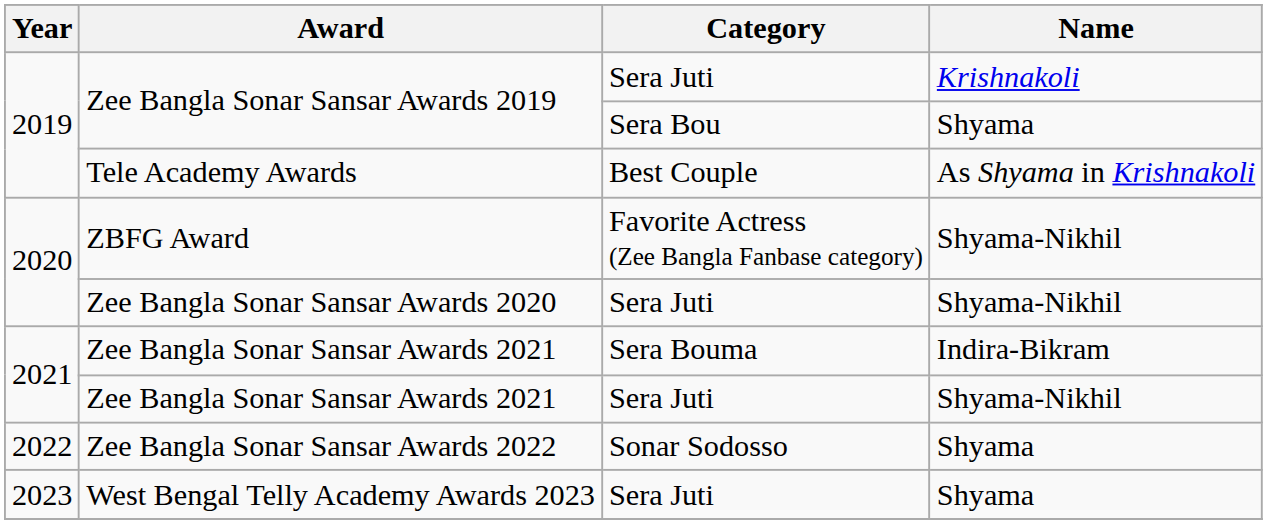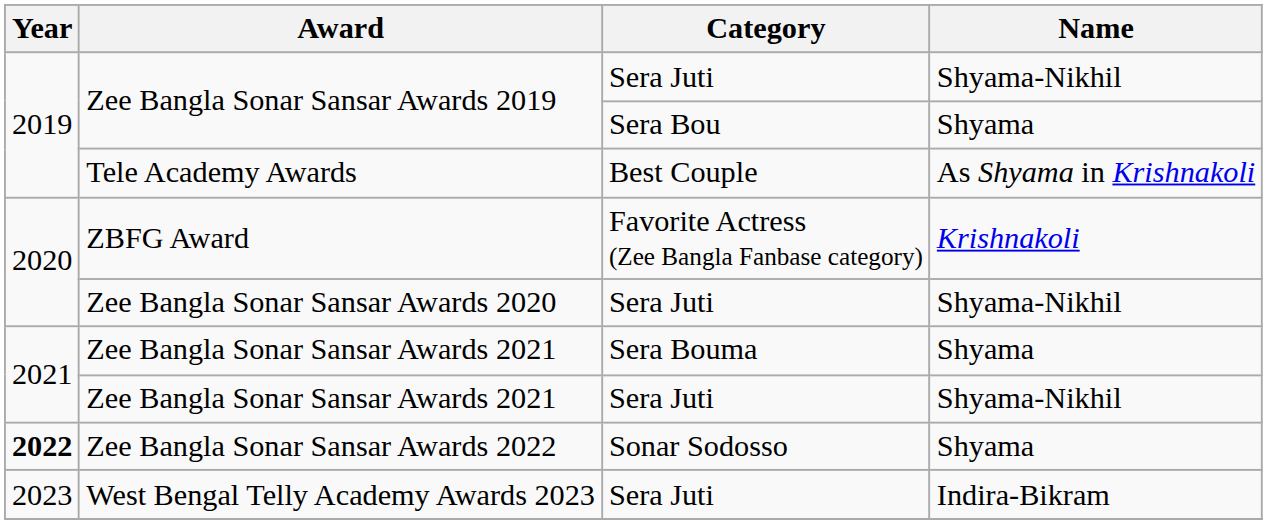Zee Bangla Sonar Sansar Awards 2019 / Sera Juti | Name: Krishnakoli -> Shyama-Nikhil
ZBFG Award | Name: Shyama-Nikhil -> Krishnakoli
Zee Bangla Sonar Sansar Awards 2021 / Sera Bouma | Name: Indira-Bikram -> Shyama
Zee Bangla Sonar Sansar Awards 2022 | Year: normal -> bold
West Bengal Telly Academy Awards 2023 | Name: Shyama -> Indira-Bikram
